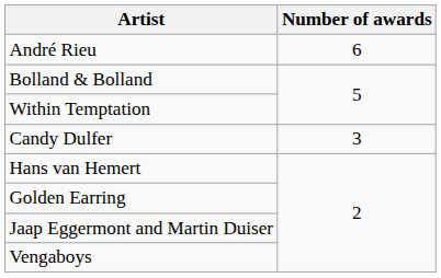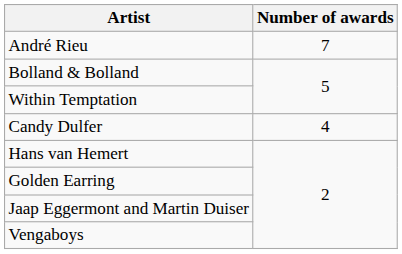André Rieu | Number of awards: 6 -> 7
Candy Dulfer | Number of awards: 3 -> 4
